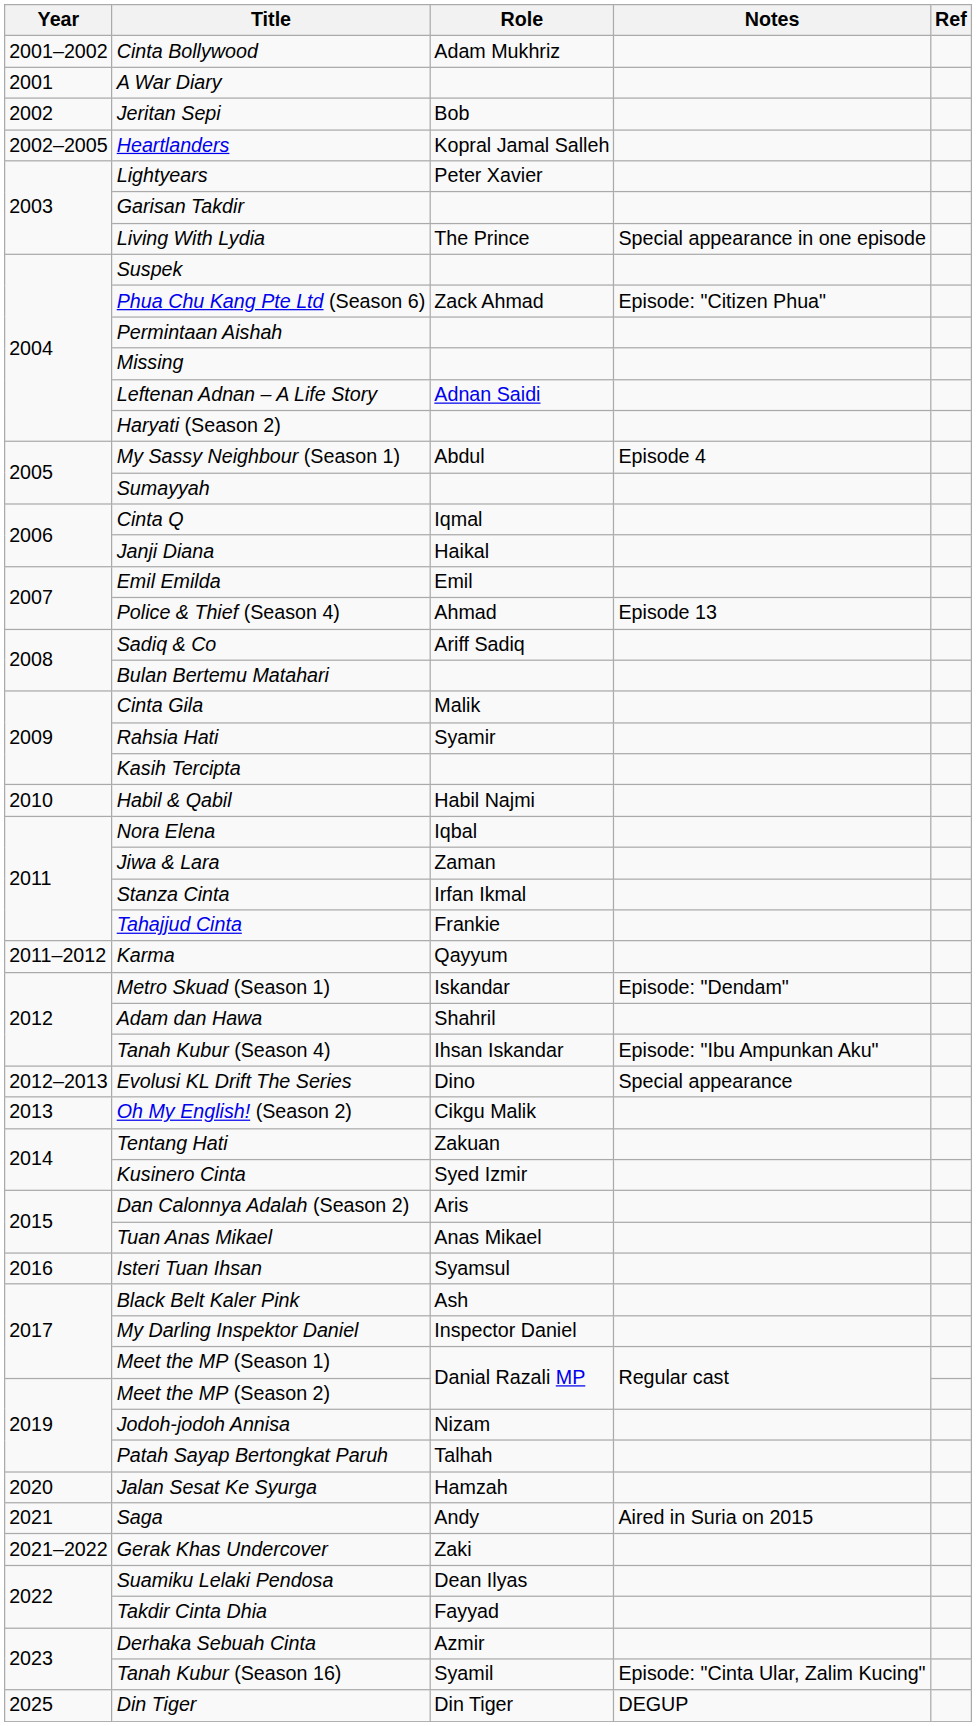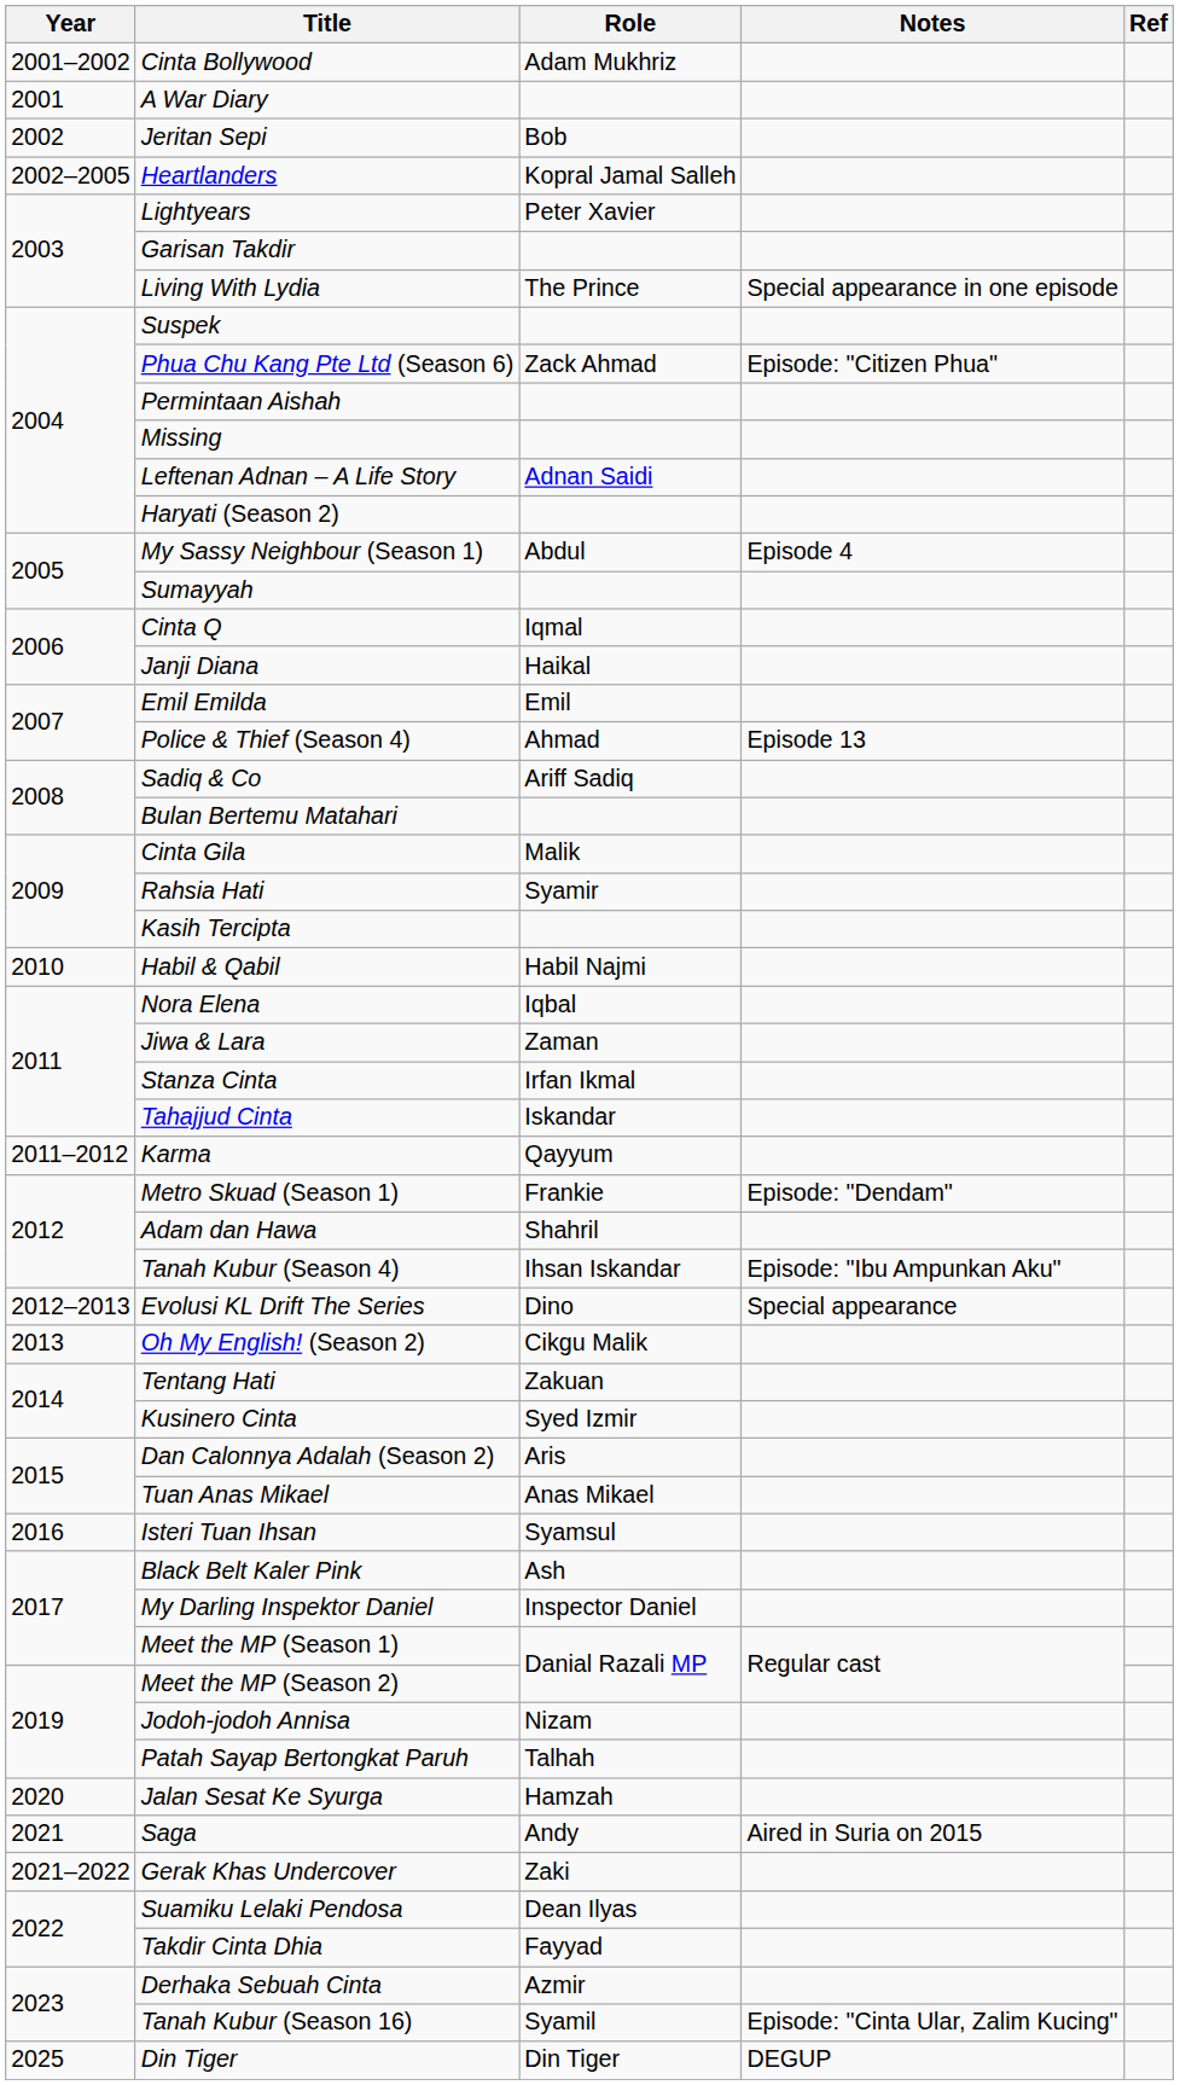Tahajjud Cinta | Role: Frankie -> Iskandar
Metro Skuad (Season 1) | Role: Iskandar -> Frankie
